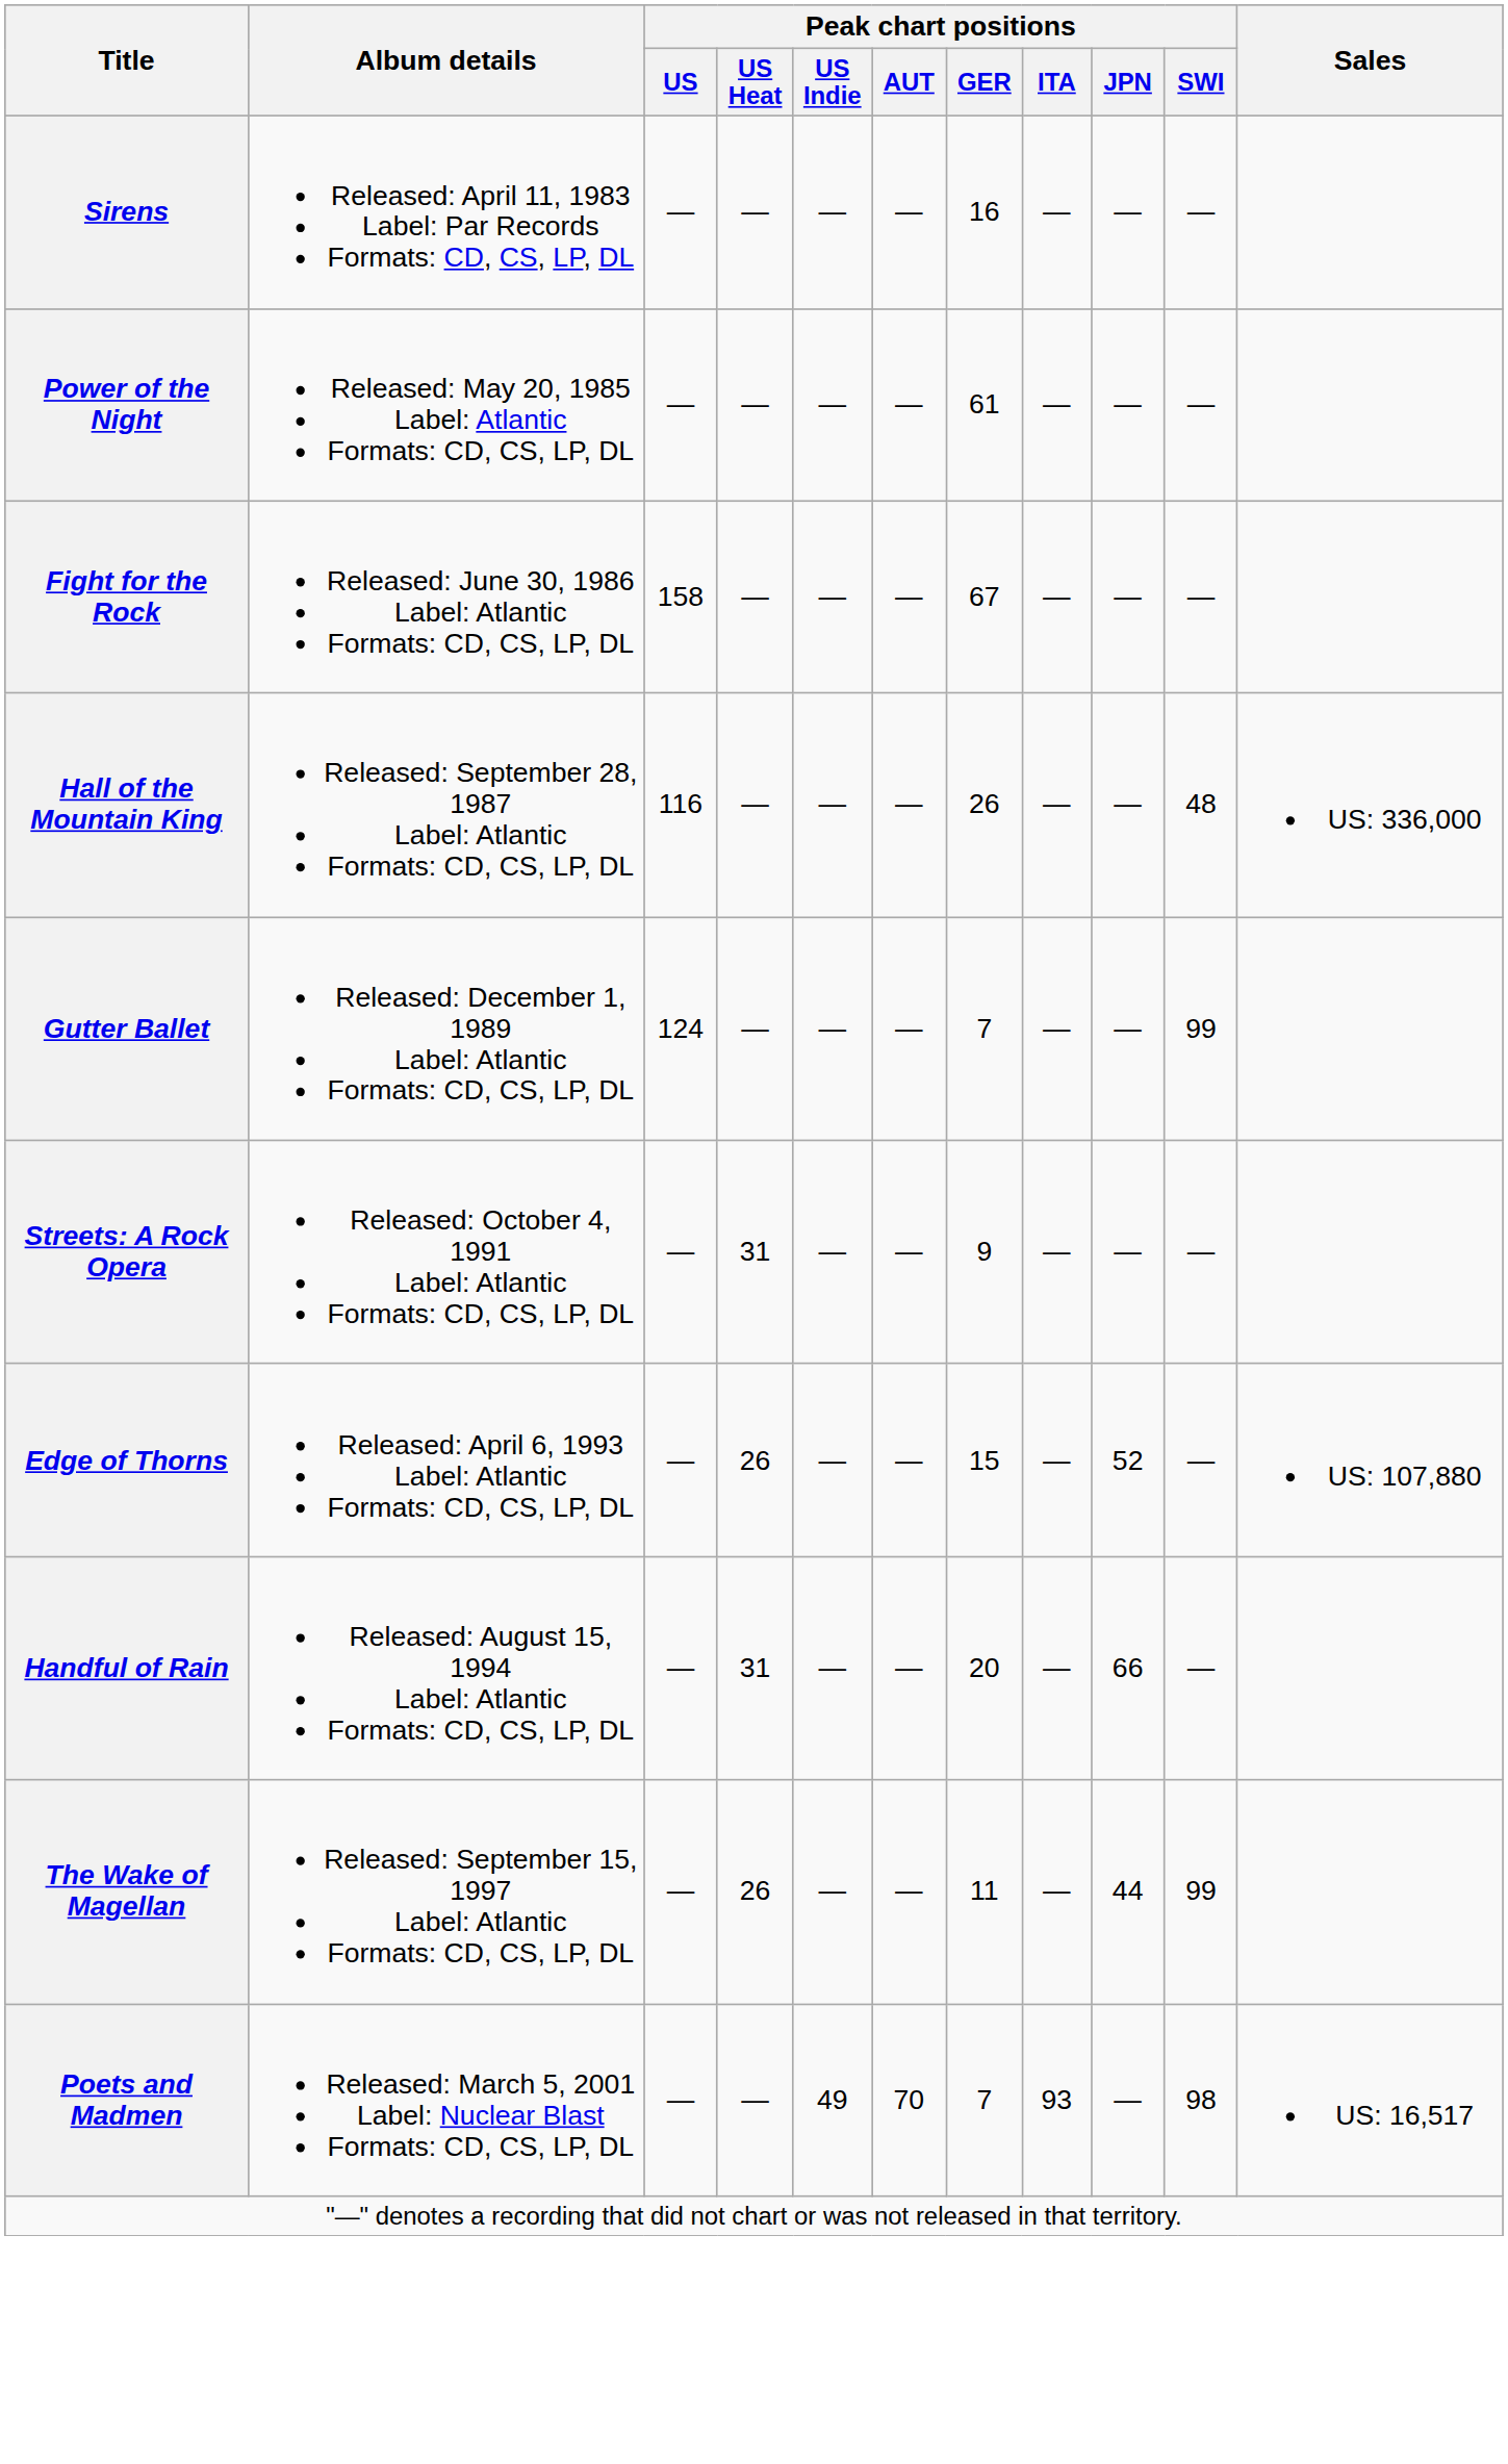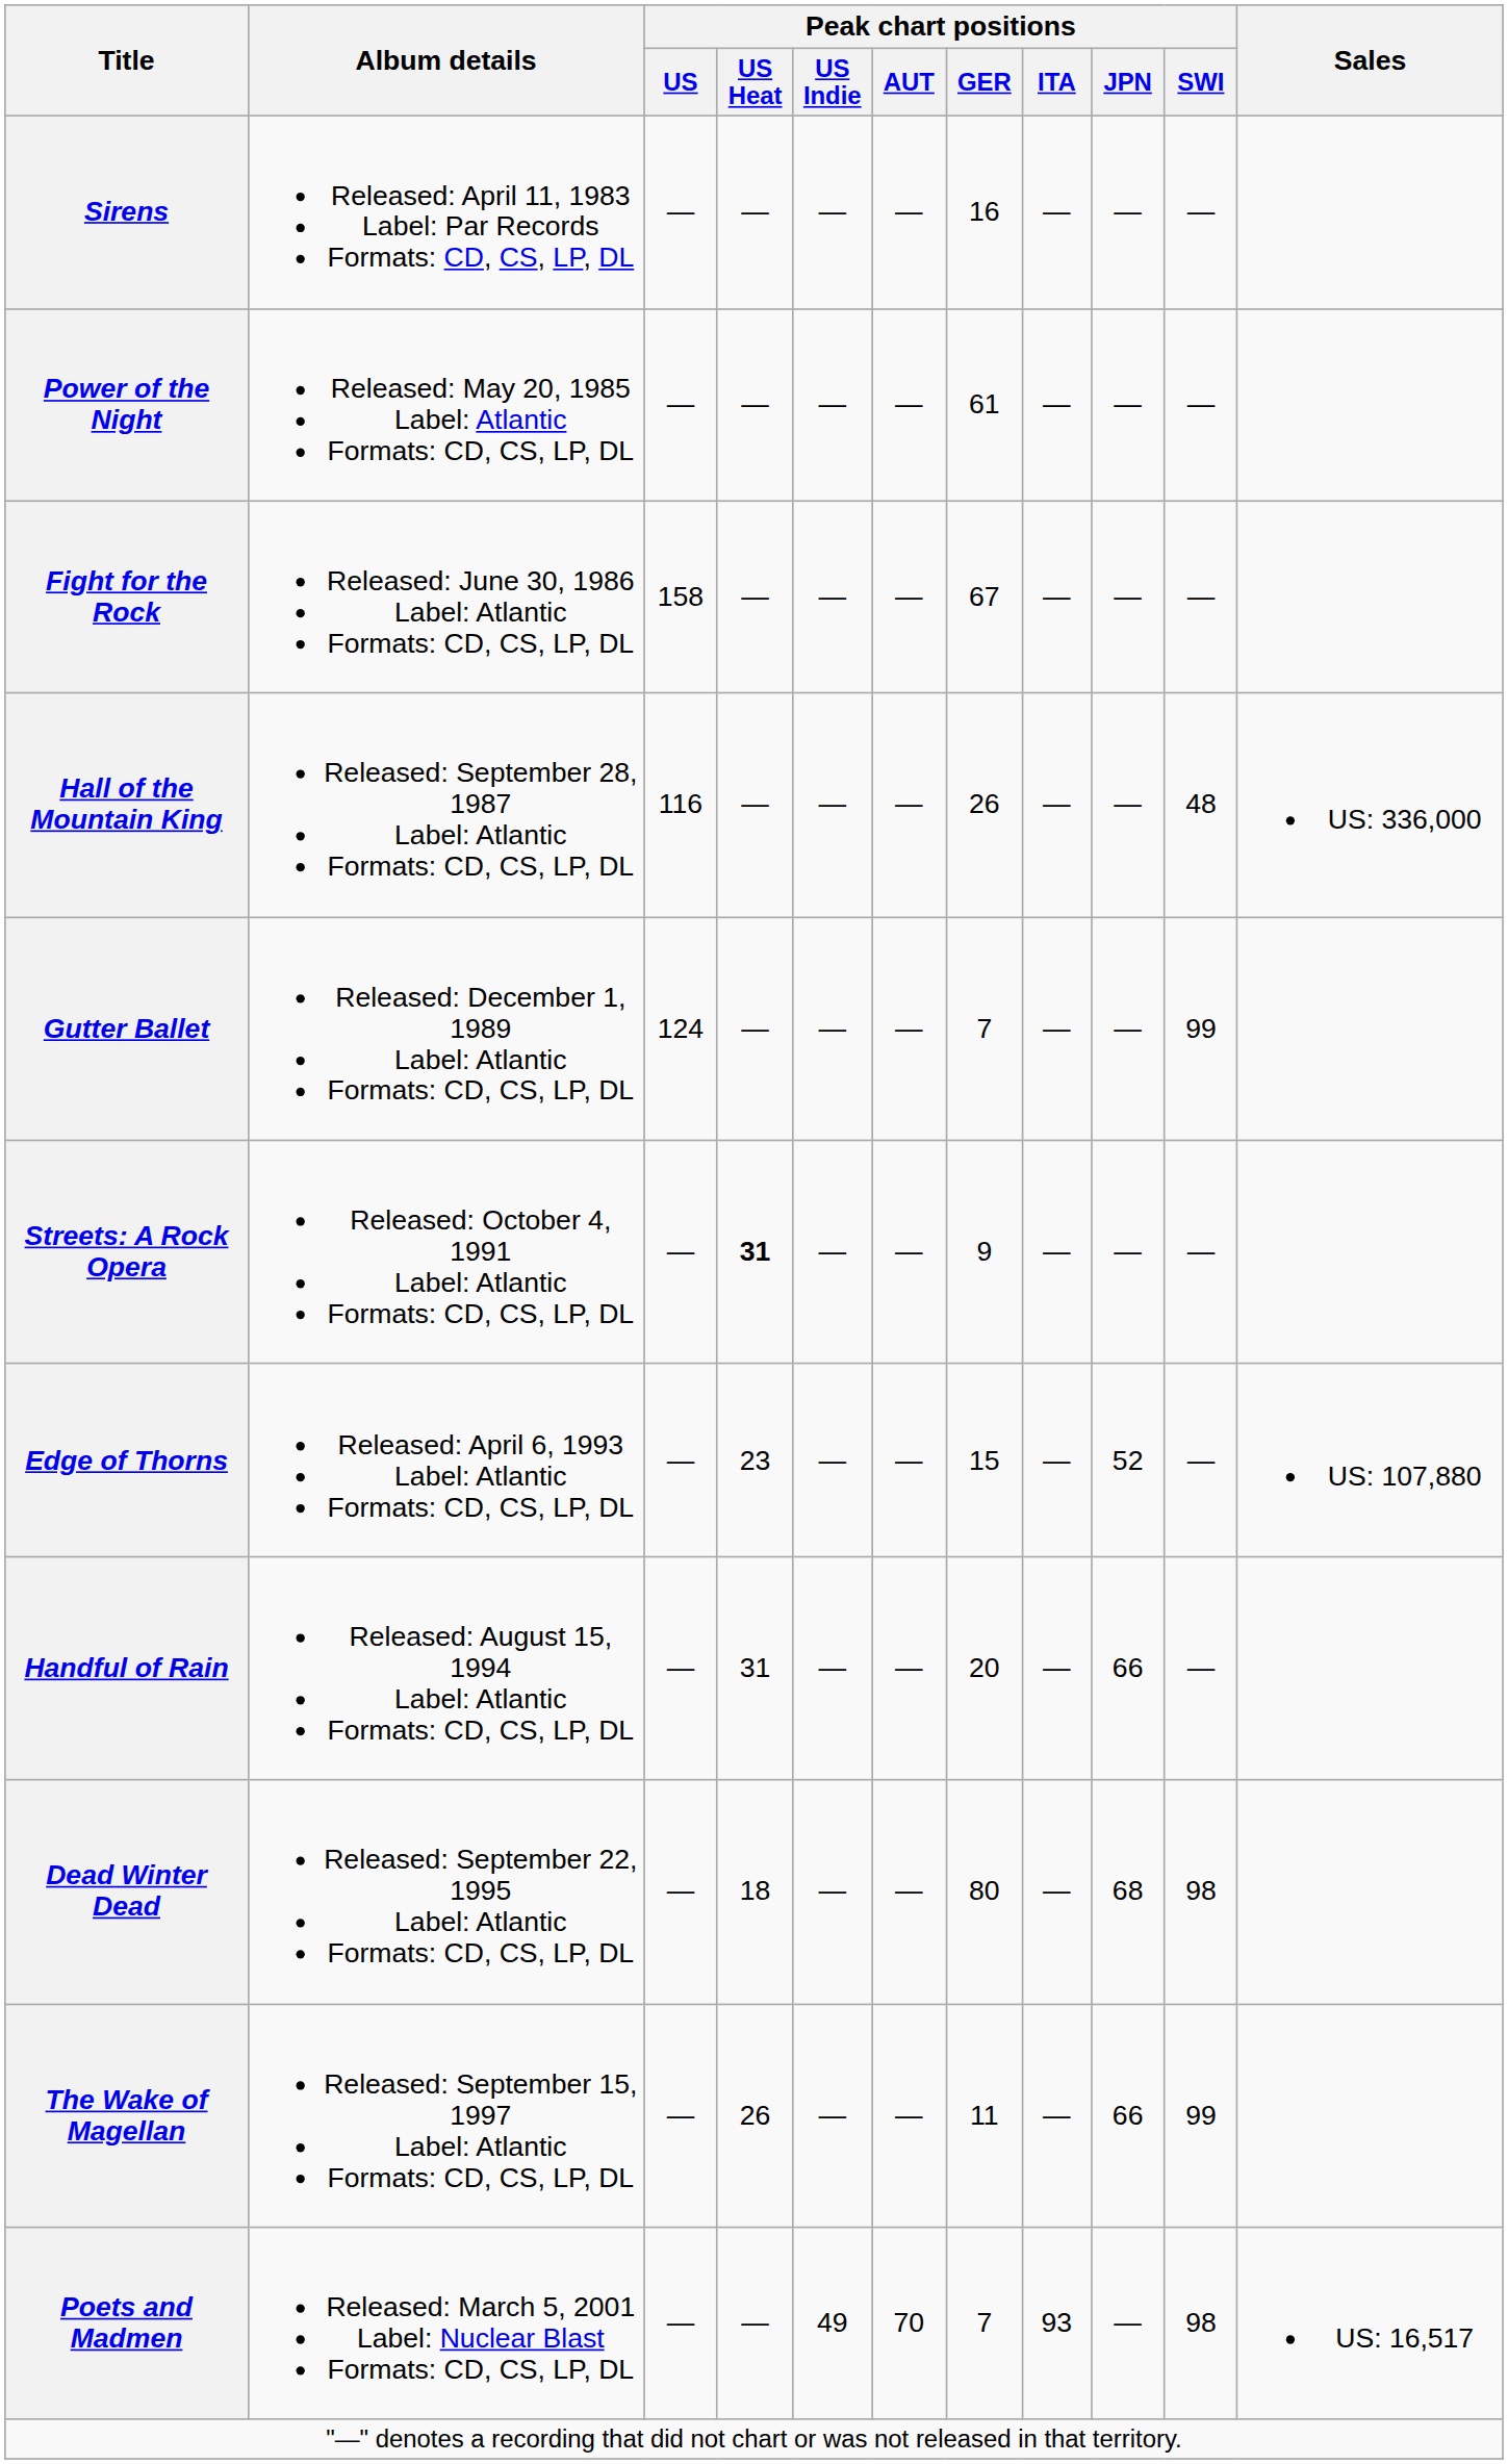Streets: A Rock Opera | Peak chart positions / US Heat: normal -> bold
Edge of Thorns | Peak chart positions / US Heat: 26 -> 23
+ row: Dead Winter Dead | Released: September 22, 1995 Label: Atlantic Formats: CD, CS, LP, DL | — | 18 | — | — | 80 | — | 68 | 98
The Wake of Magellan | Peak chart positions / JPN: 44 -> 66
